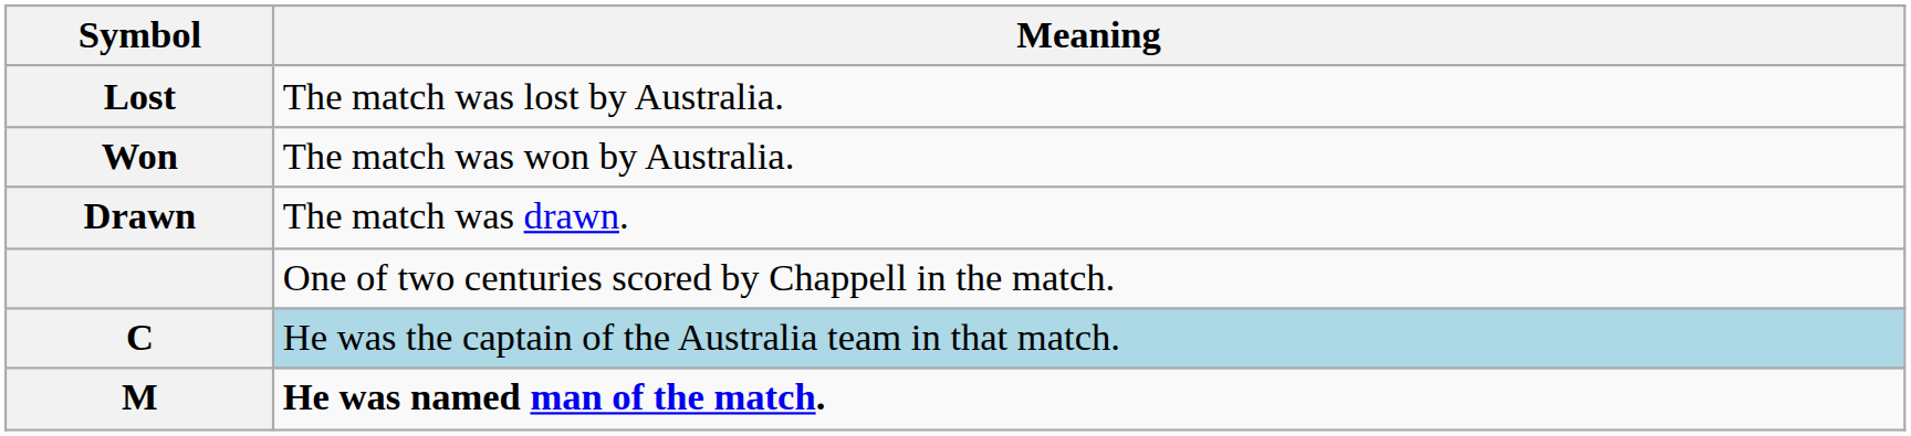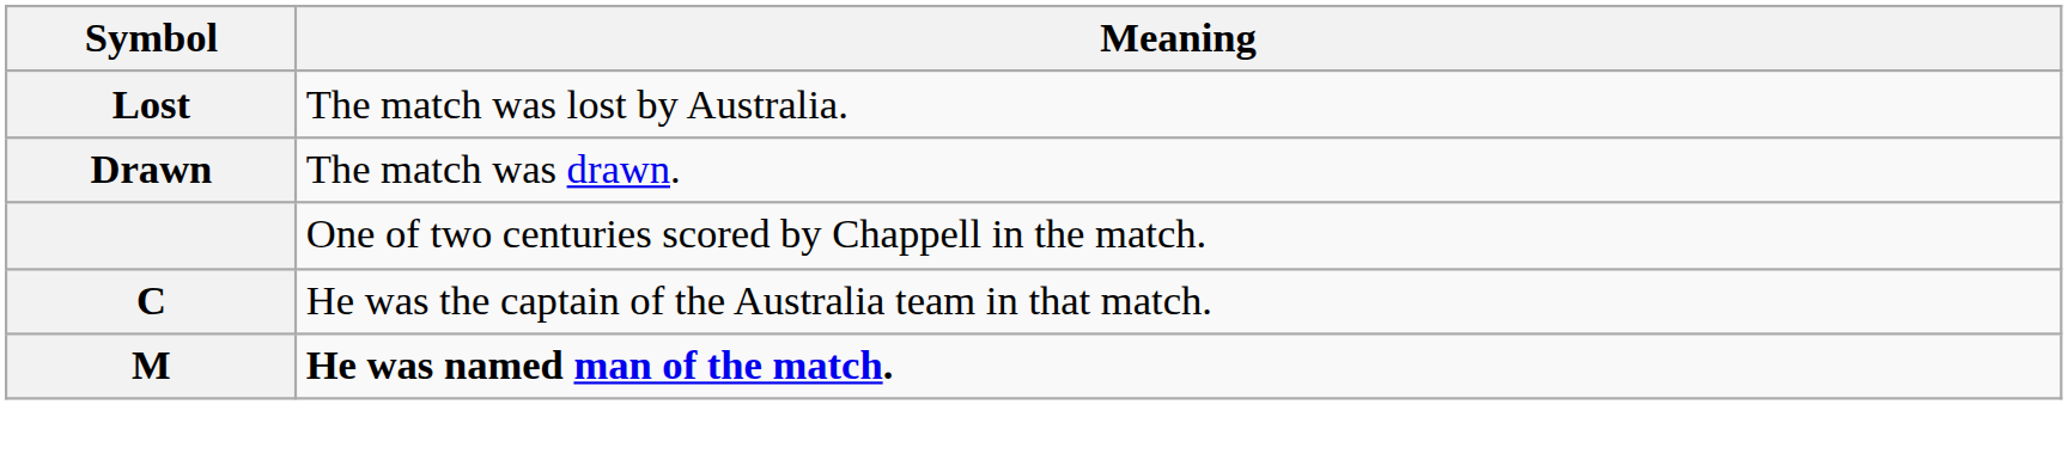- row: Won | The match was won by Australia.
C | Meaning: lightblue background -> no background
